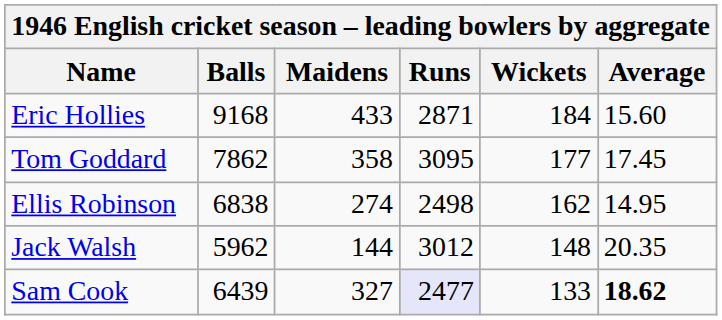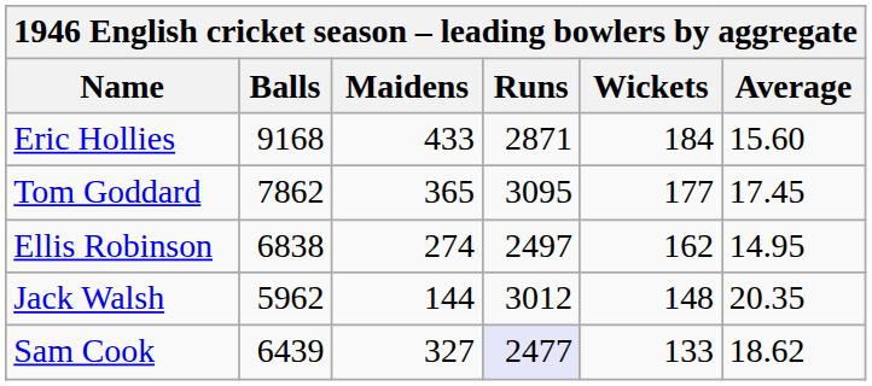Tom Goddard | Maidens: 358 -> 365
Ellis Robinson | Runs: 2498 -> 2497
Sam Cook | Average: bold -> normal
